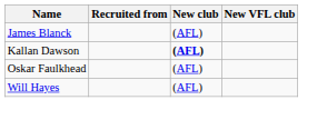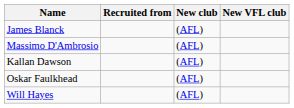+ row: Massimo D'Ambrosio | (AFL)
Kallan Dawson | New club: bold -> normal
